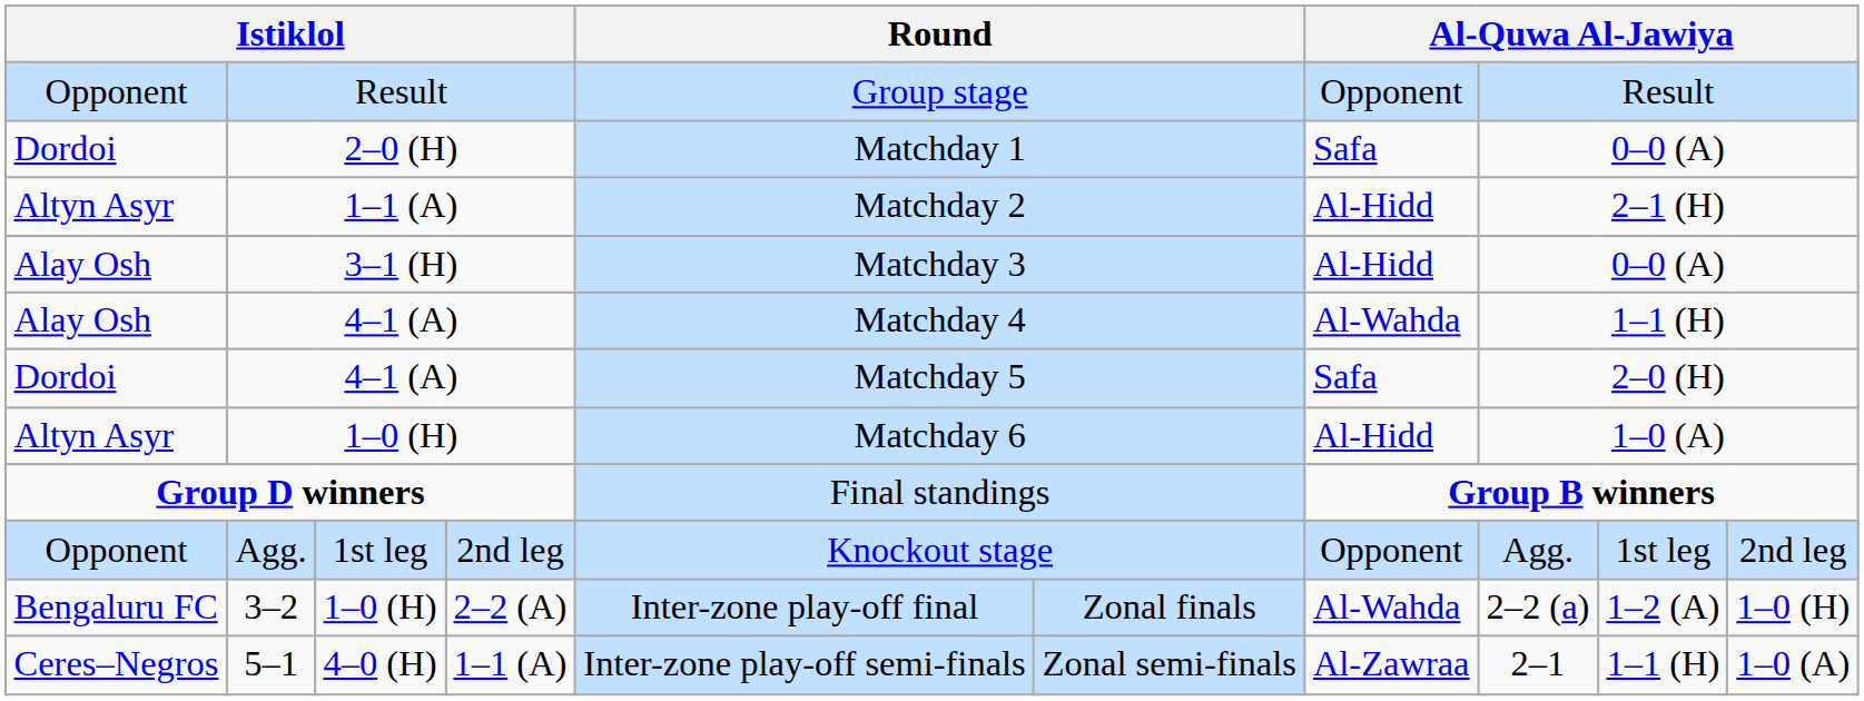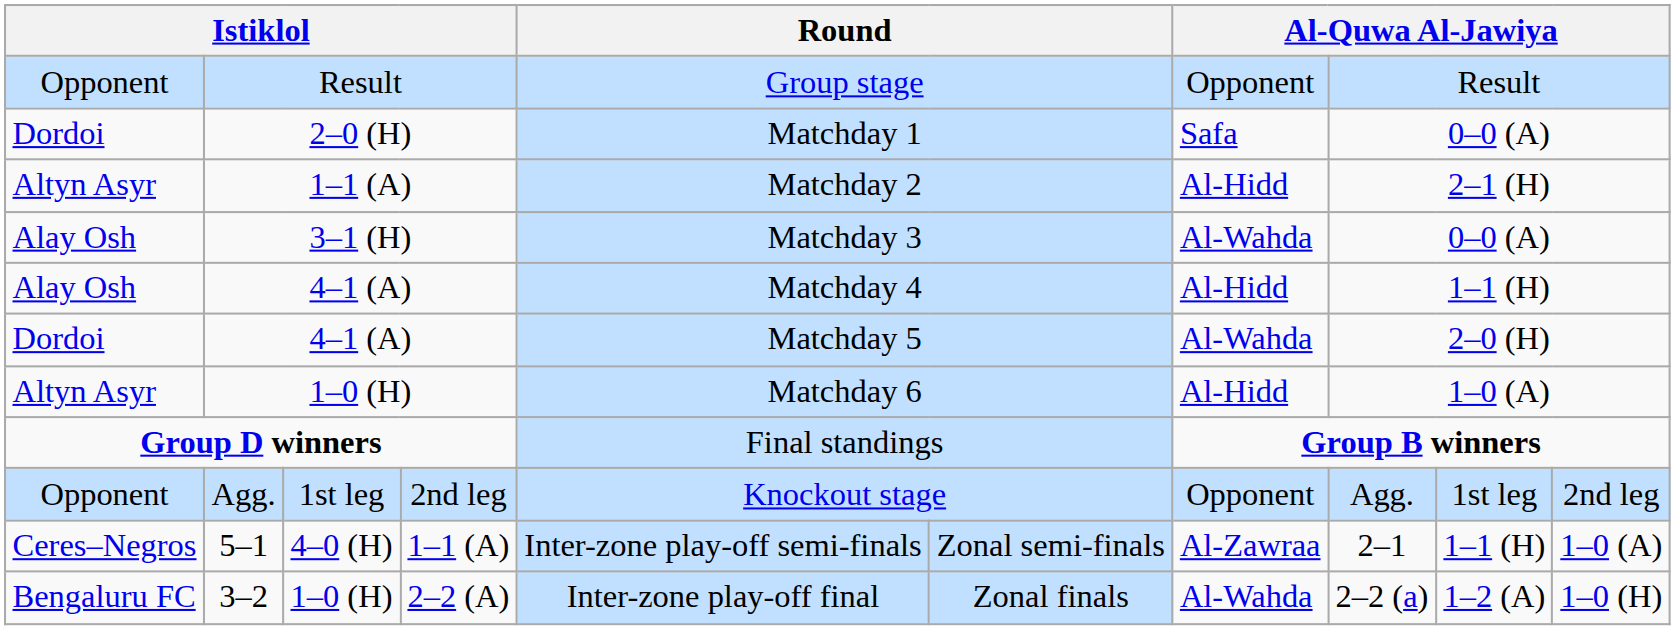3–1 (H) | column 7: Al-Hidd -> Al-Wahda
Alay Osh / 4–1 (A) | column 7: Al-Wahda -> Al-Hidd
Dordoi / 4–1 (A) | column 7: Safa -> Al-Wahda
rows swapped: 5–1 <-> 3–2
